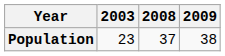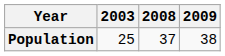Population | 2003: 23 -> 25
